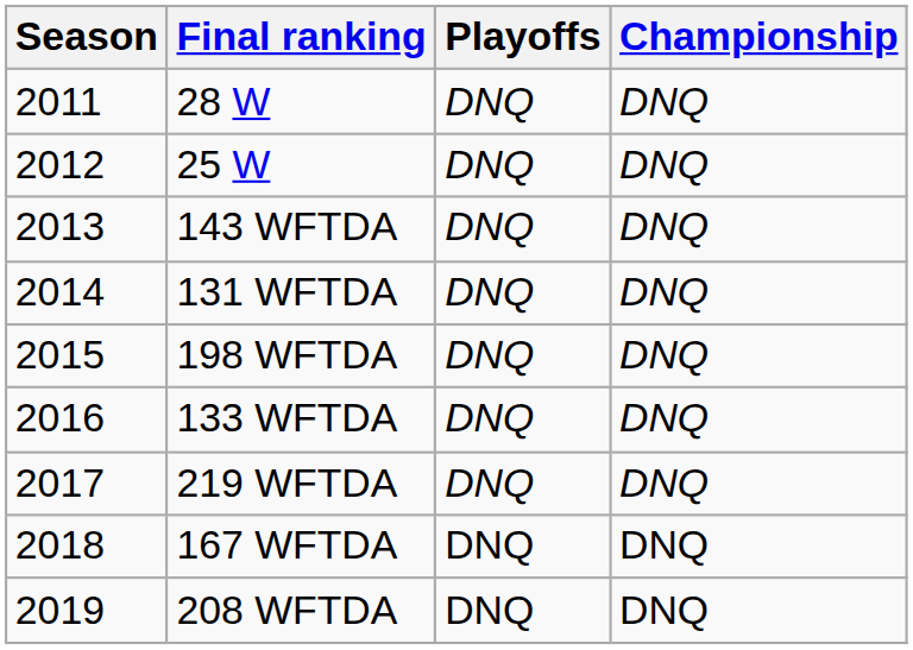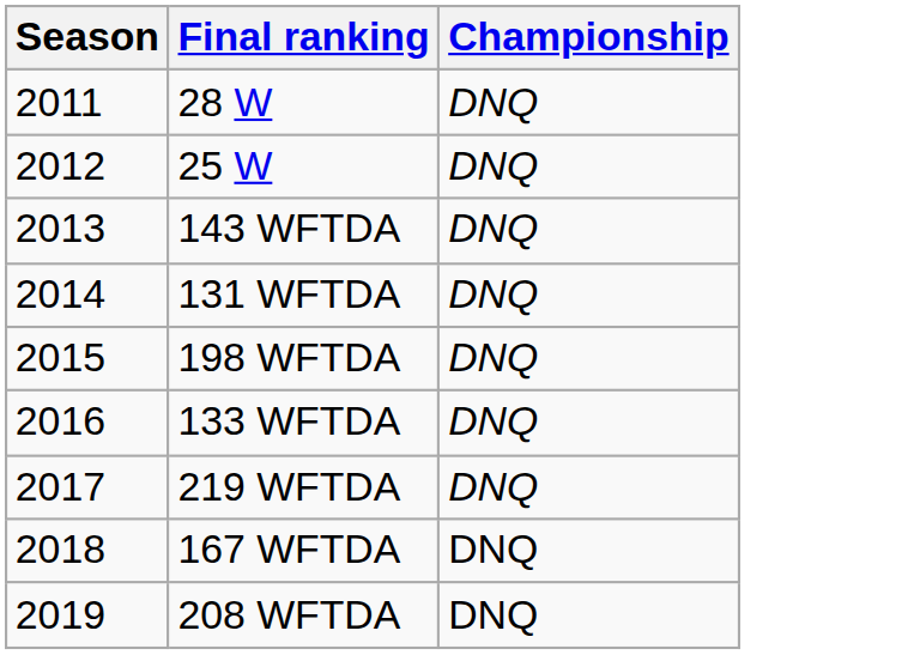- column: Playoffs | DNQ | DNQ | DNQ | DNQ | DNQ | DNQ | DNQ | DNQ | DNQ
